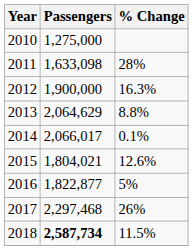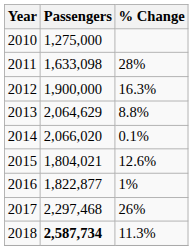2014 | Passengers: 2,066,017 -> 2,066,020
2016 | % Change: 5% -> 1%
2018 | % Change: 11.5% -> 11.3%
